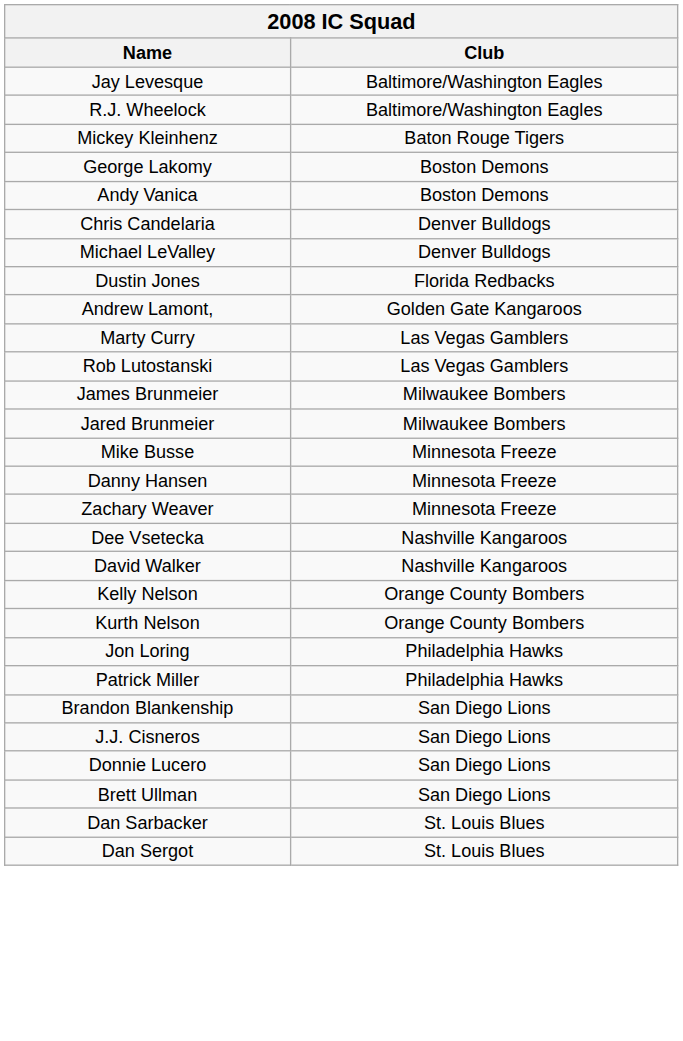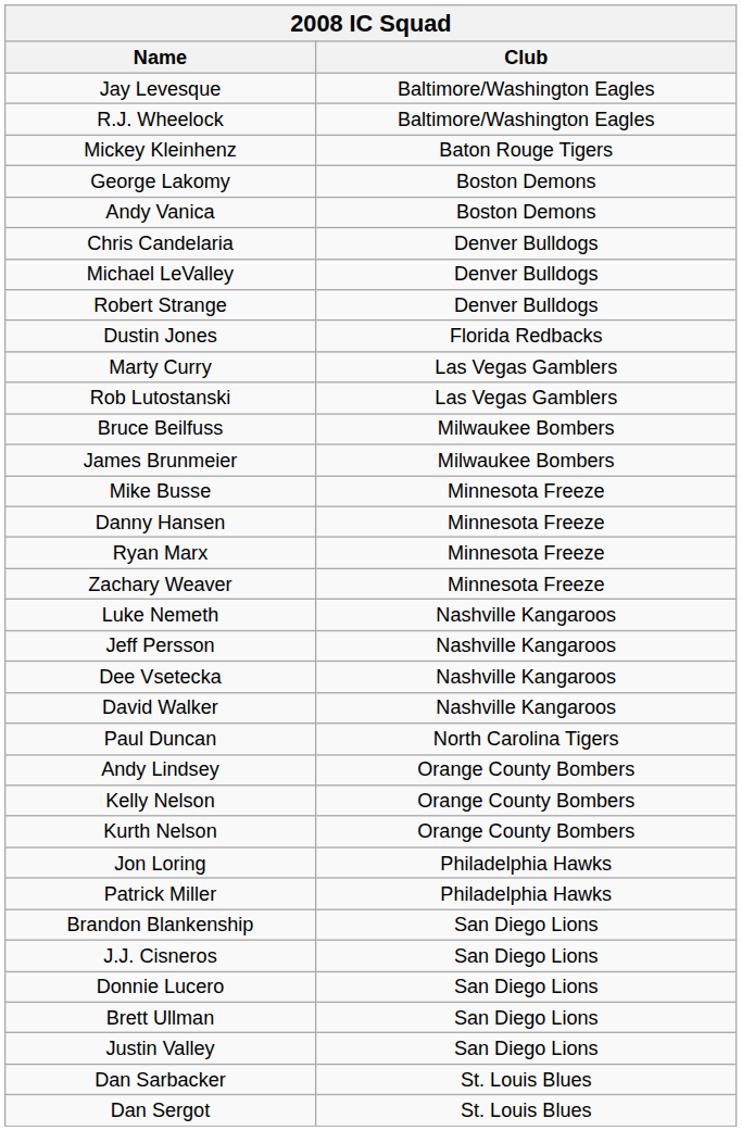+ row: Robert Strange | Denver Bulldogs
- row: Andrew Lamont, | Golden Gate Kangaroos
+ row: Bruce Beilfuss | Milwaukee Bombers
- row: Jared Brunmeier | Milwaukee Bombers
+ row: Ryan Marx | Minnesota Freeze
+ row: Luke Nemeth | Nashville Kangaroos
+ row: Jeff Persson | Nashville Kangaroos
+ row: Paul Duncan | North Carolina Tigers
+ row: Andy Lindsey | Orange County Bombers
+ row: Justin Valley | San Diego Lions
